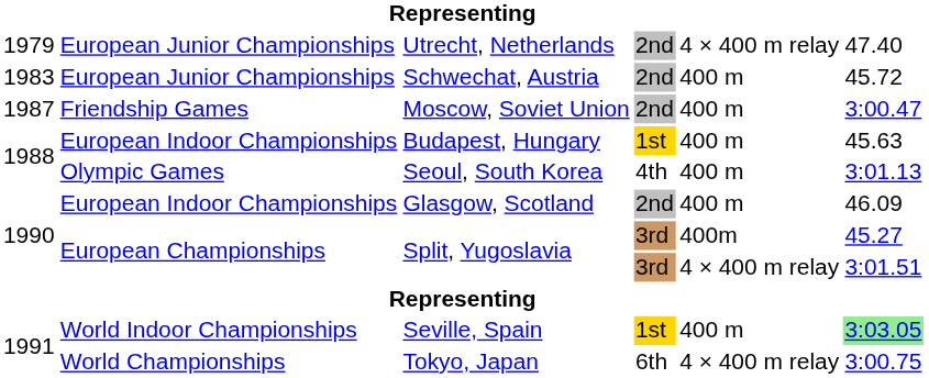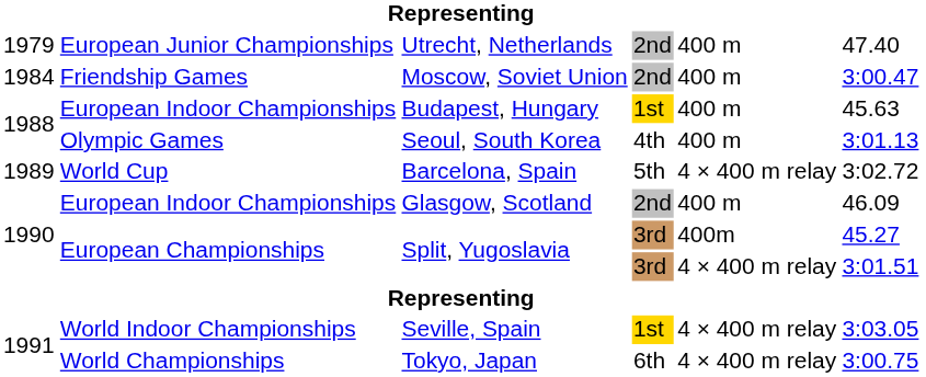Utrecht, Netherlands | column 5: 4 × 400 m relay -> 400 m
- row: 1983 | European Junior Championships | Schwechat, Austria | 2nd | 400 m | 45.72
Moscow, Soviet Union | column 1: 1987 -> 1984
+ row: 1989 | World Cup | Barcelona, Spain | 5th | 4 × 400 m relay | 3:02.72
Seville, Spain | column 5: 400 m -> 4 × 400 m relay
Seville, Spain | column 6: lightgreen background -> no background
